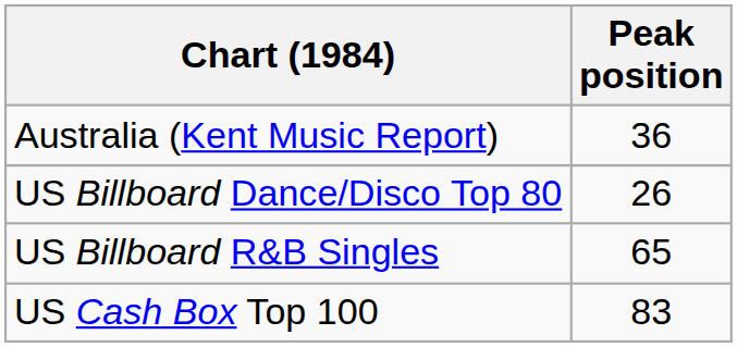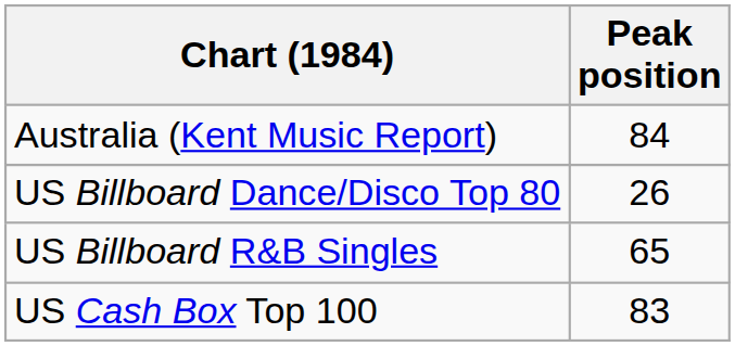Australia (Kent Music Report) | Peak position: 36 -> 84
